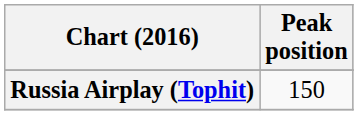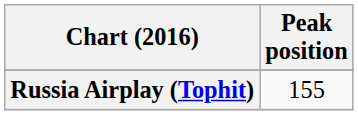Russia Airplay (Tophit) | Peak position: 150 -> 155
